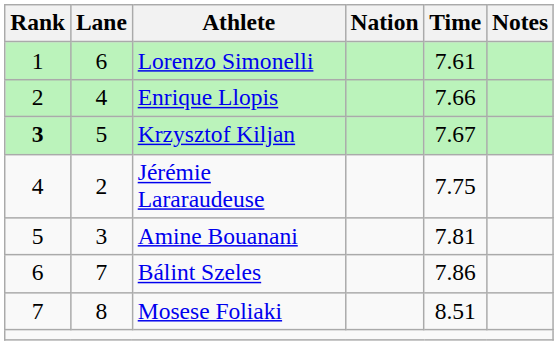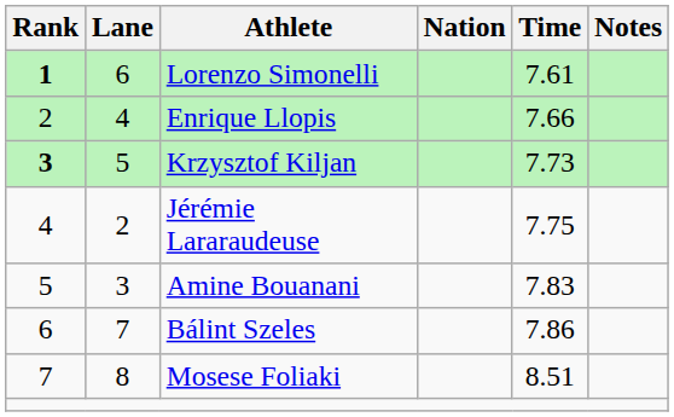Lorenzo Simonelli | Rank: normal -> bold
Krzysztof Kiljan | Time: 7.67 -> 7.73
Amine Bouanani | Time: 7.81 -> 7.83
